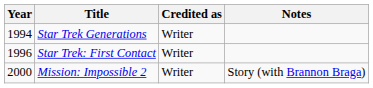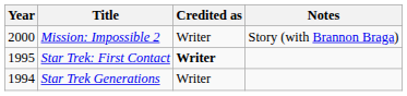rows swapped: Star Trek Generations <-> Mission: Impossible 2
Star Trek: First Contact | Year: 1996 -> 1995
Star Trek: First Contact | Credited as: normal -> bold
